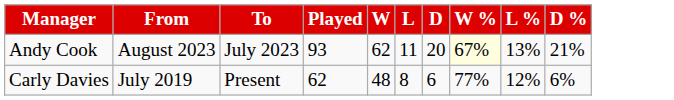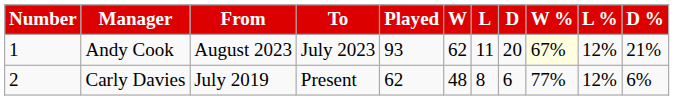+ column: Number | 1 | 2
Andy Cook | L %: 13% -> 12%
